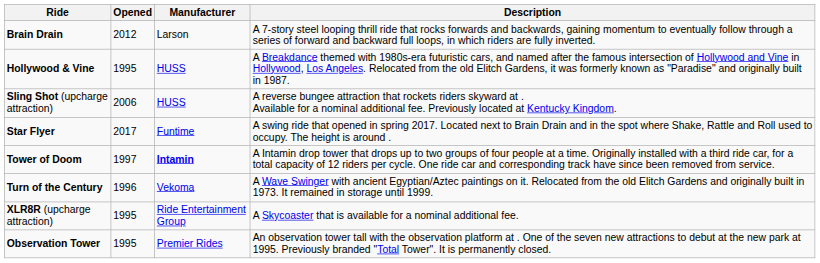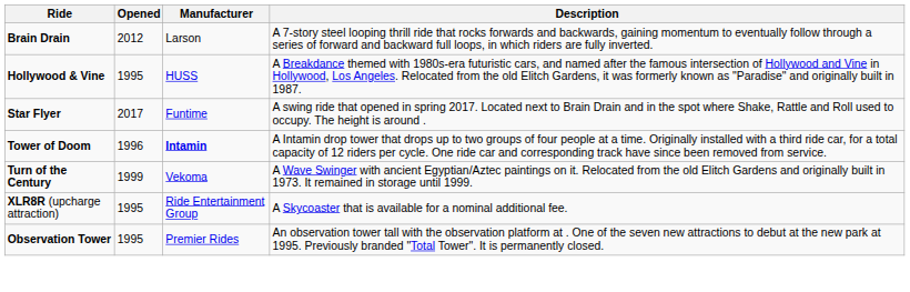- row: Sling Shot (upcharge attraction) | 2006 | HUSS | A reverse bungee attraction that rockets riders skyward at . Available for a nominal additional fee. Previously located at Kentucky Kingdom.
Tower of Doom | Opened: 1997 -> 1996
Turn of the Century | Opened: 1996 -> 1999
